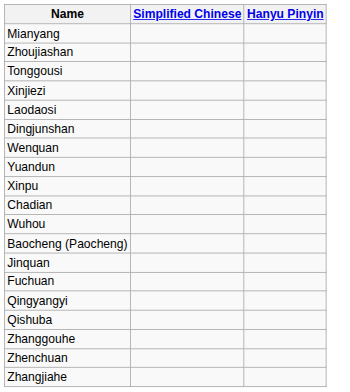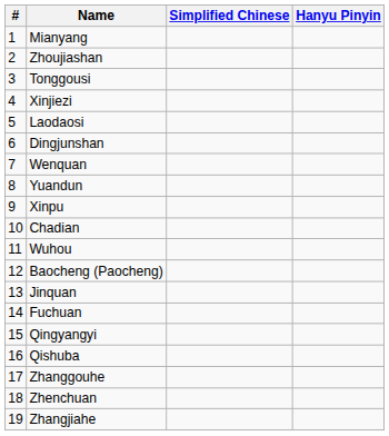+ column: # | 1 | 2 | 3 | 4 | 5 | 6 | 7 | 8 | 9 | 10 | 11 | 12 | 13 | 14 | 15 | 16 | 17 | 18 | 19
